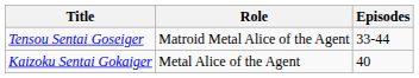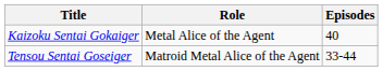rows swapped: Tensou Sentai Goseiger <-> Kaizoku Sentai Gokaiger
